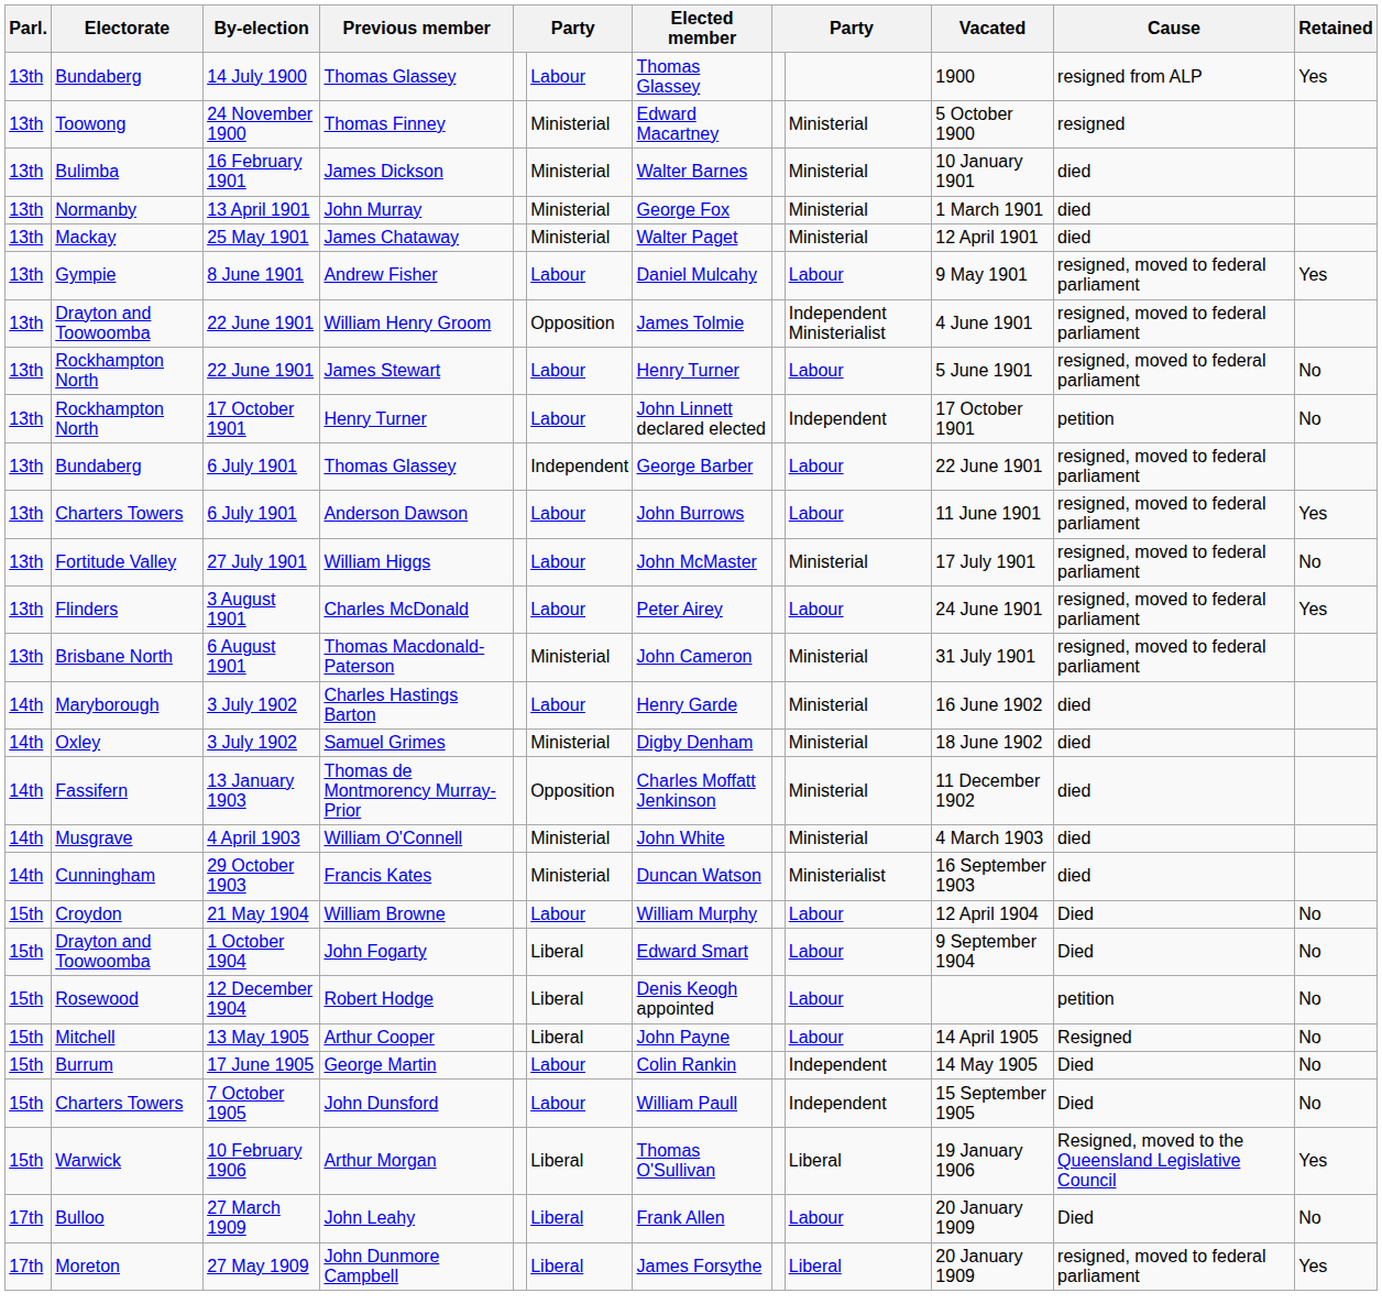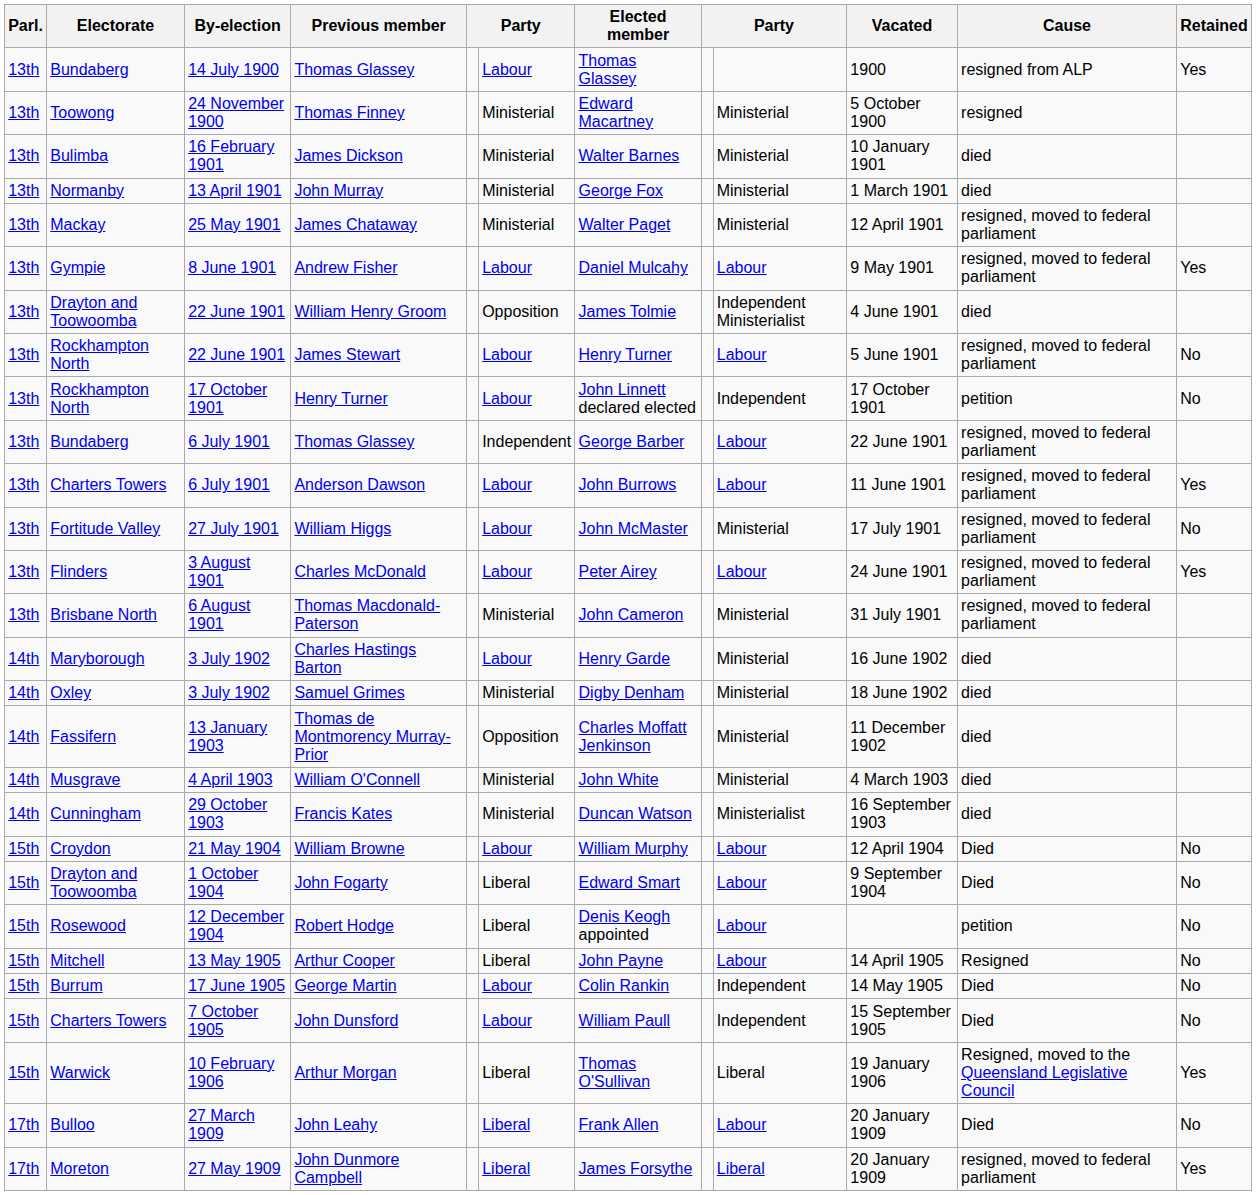James Chataway | Cause: died -> resigned, moved to federal parliament
William Henry Groom | Cause: resigned, moved to federal parliament -> died
